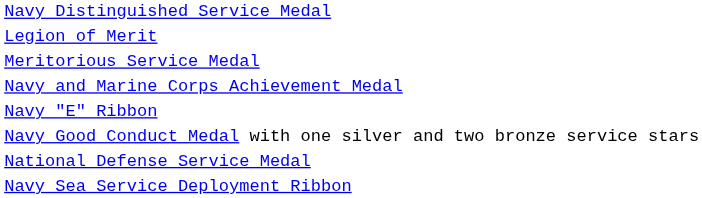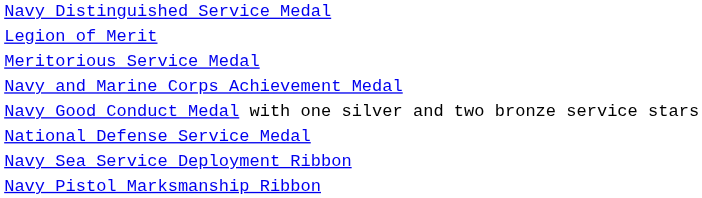- row: Navy "E" Ribbon
+ row: Navy Pistol Marksmanship Ribbon
